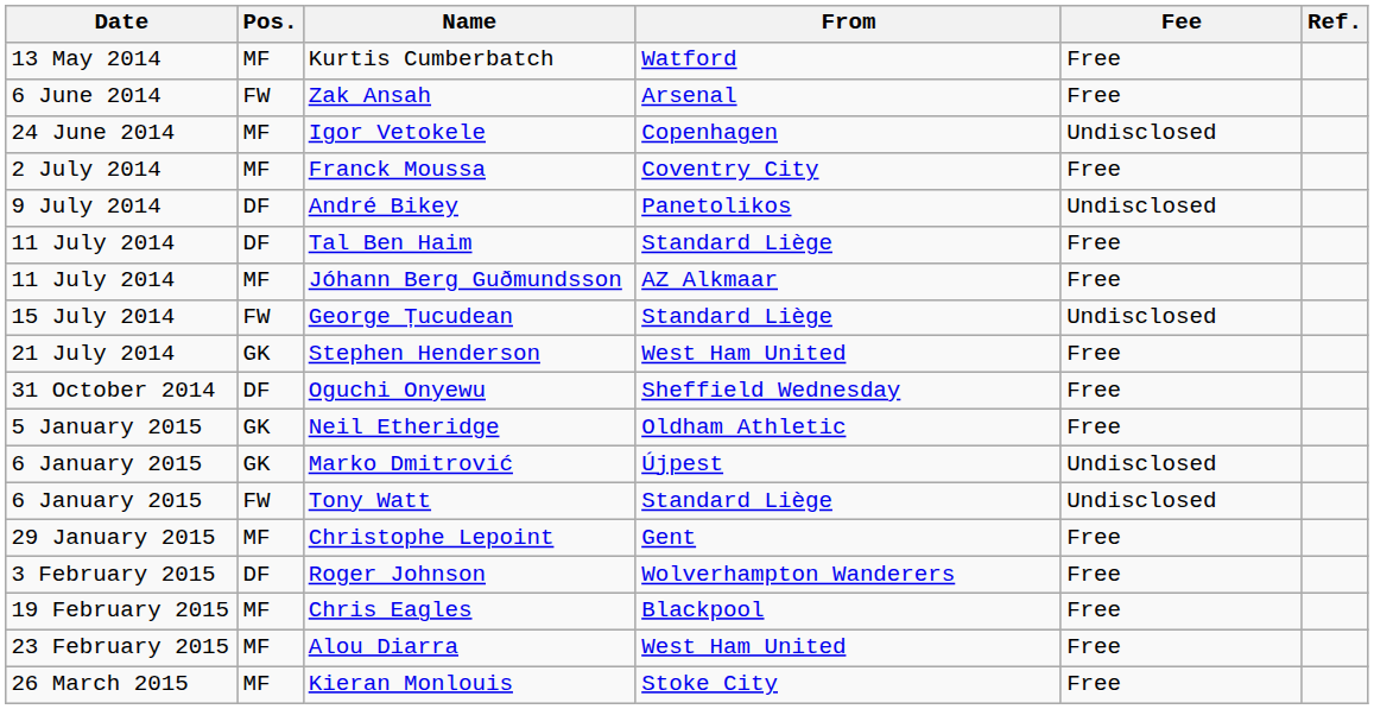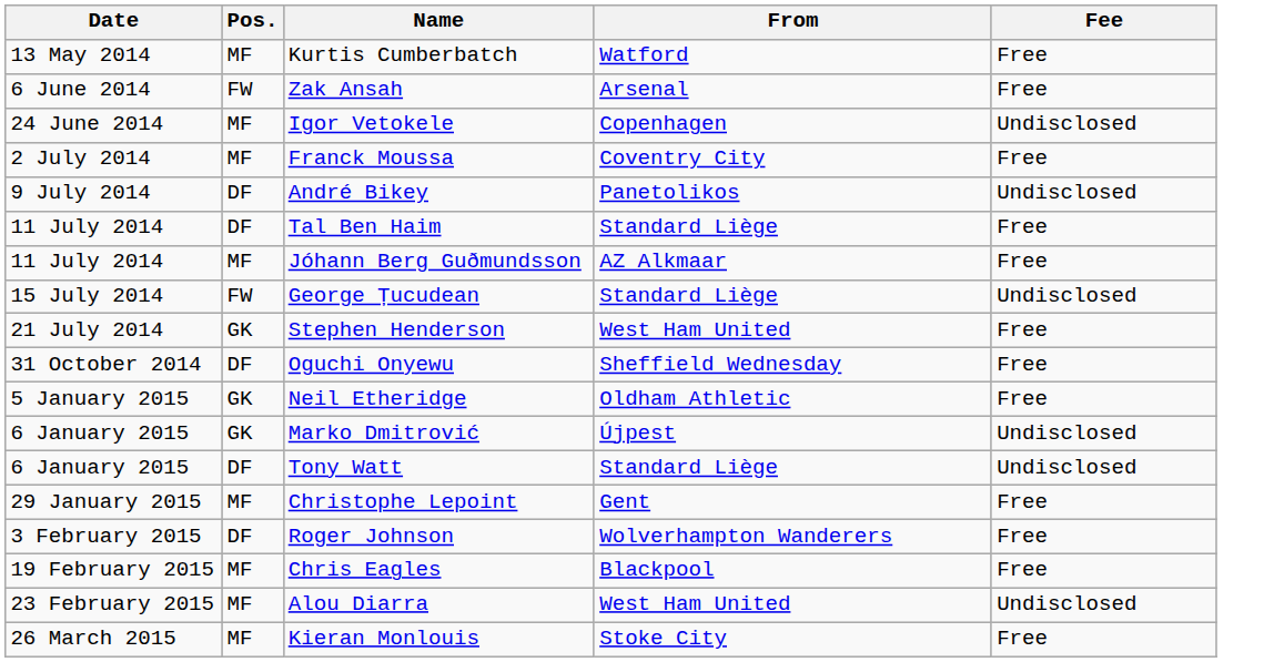- column: Ref.
Tony Watt | Pos.: FW -> DF
Alou Diarra | Fee: Free -> Undisclosed
